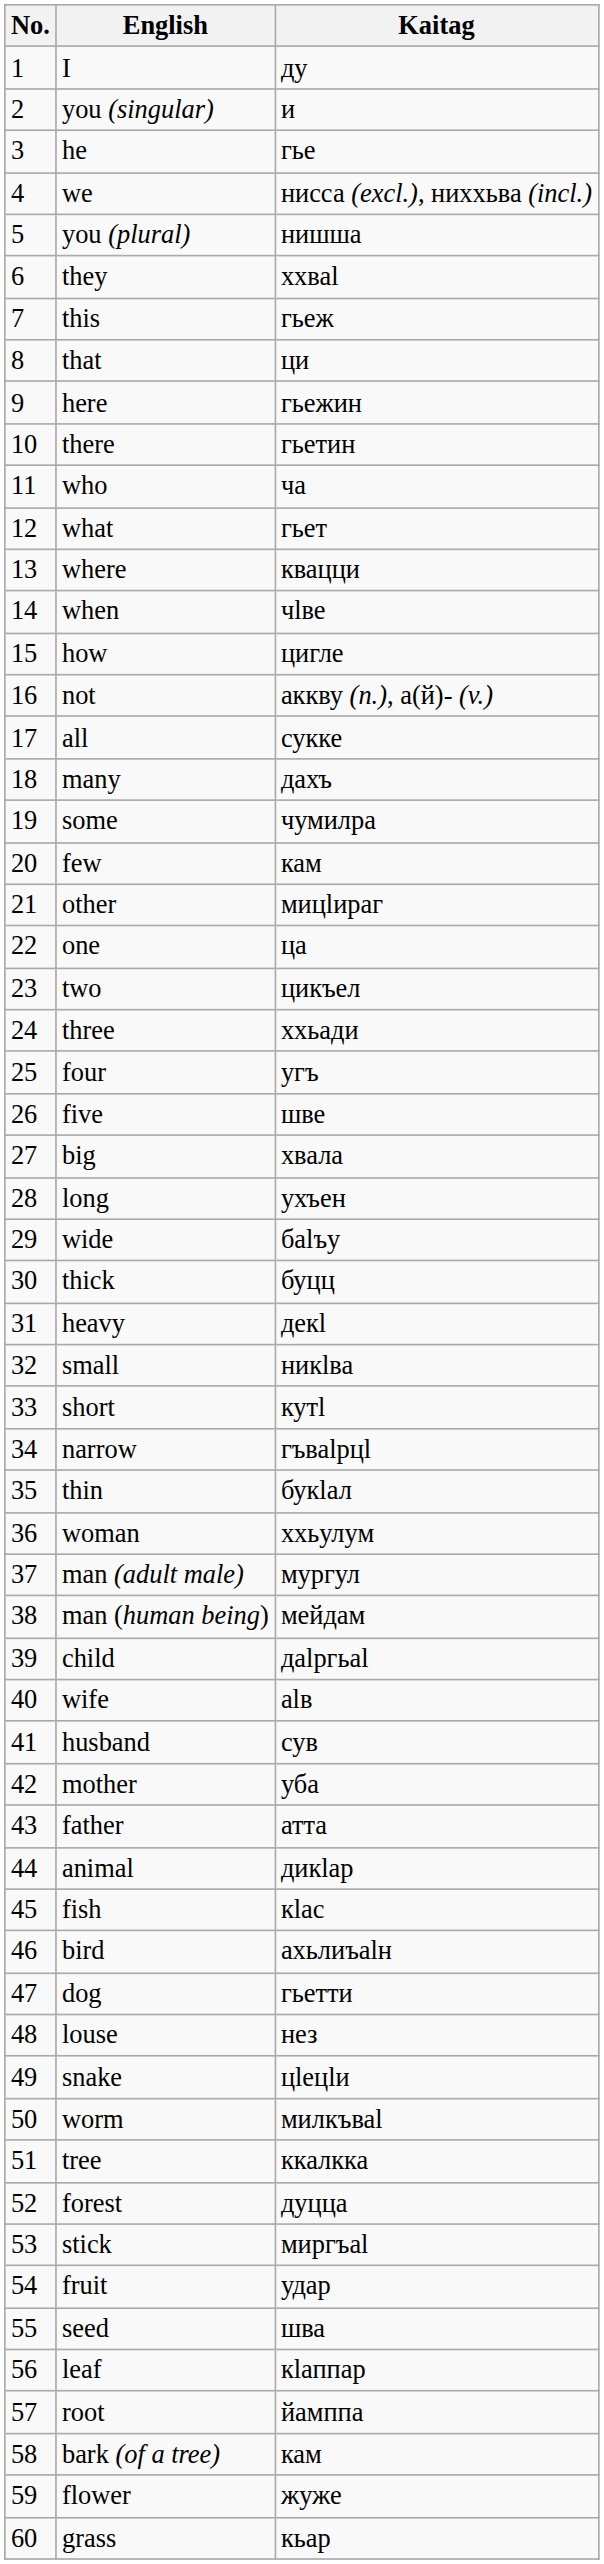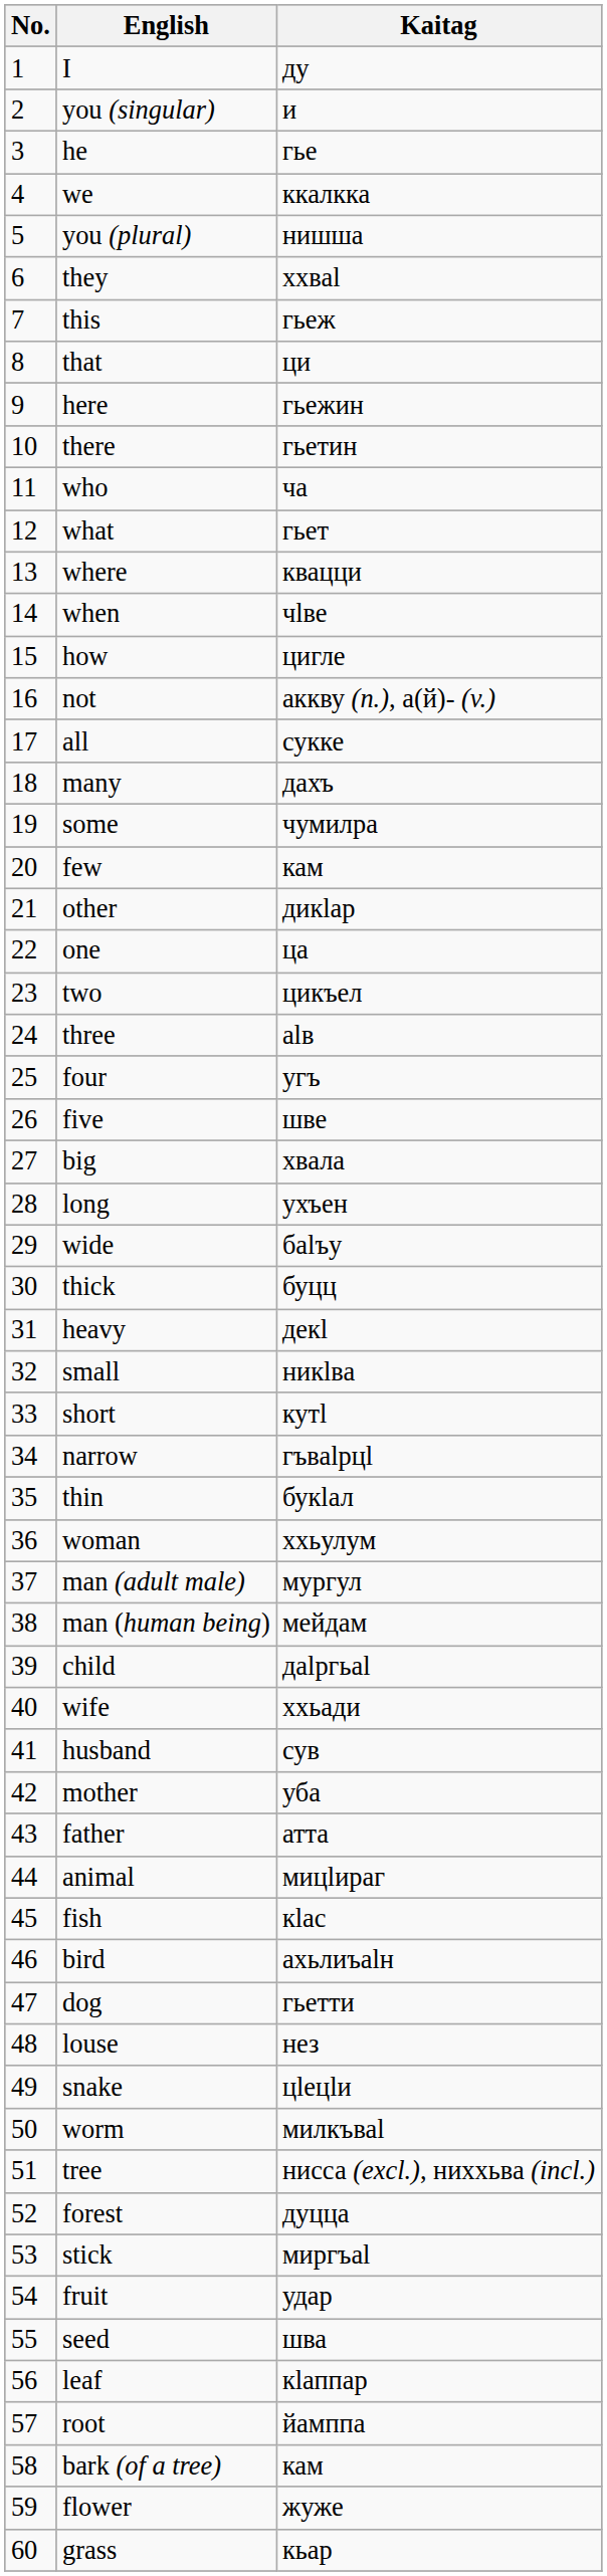we | Kaitag: нисса (excl.), ниххьва (incl.) -> ккалкка
other | Kaitag: мицӏираг -> дикӏар
three | Kaitag: ххьади -> аӏв
wife | Kaitag: аӏв -> ххьади
animal | Kaitag: дикӏар -> мицӏираг
tree | Kaitag: ккалкка -> нисса (excl.), ниххьва (incl.)
